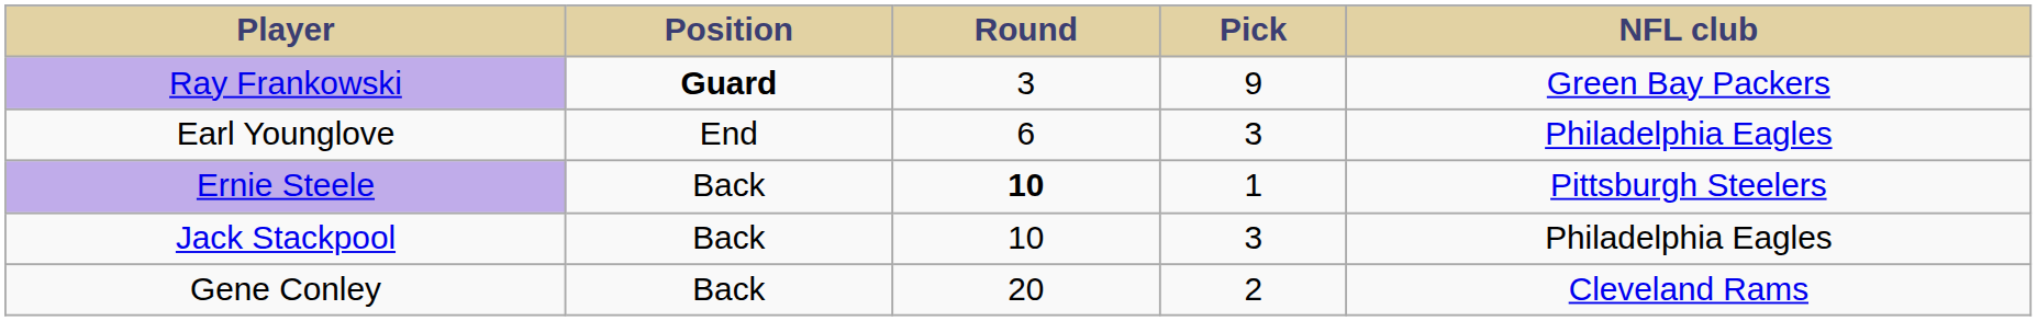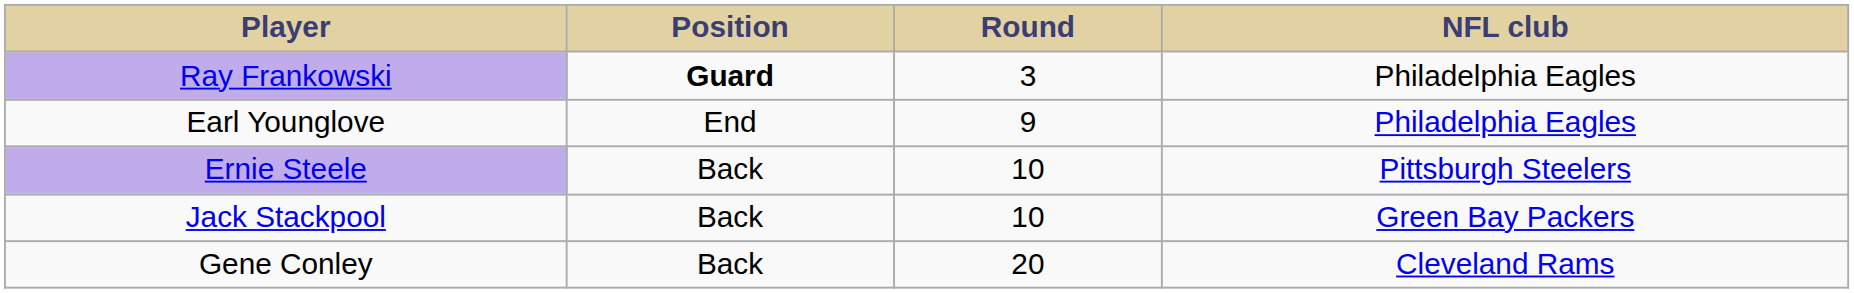- column: Pick | 9 | 3 | 1 | 3 | 2
Ray Frankowski | NFL club: Green Bay Packers -> Philadelphia Eagles
Earl Younglove | Round: 6 -> 9
Ernie Steele | Round: bold -> normal
Jack Stackpool | NFL club: Philadelphia Eagles -> Green Bay Packers
